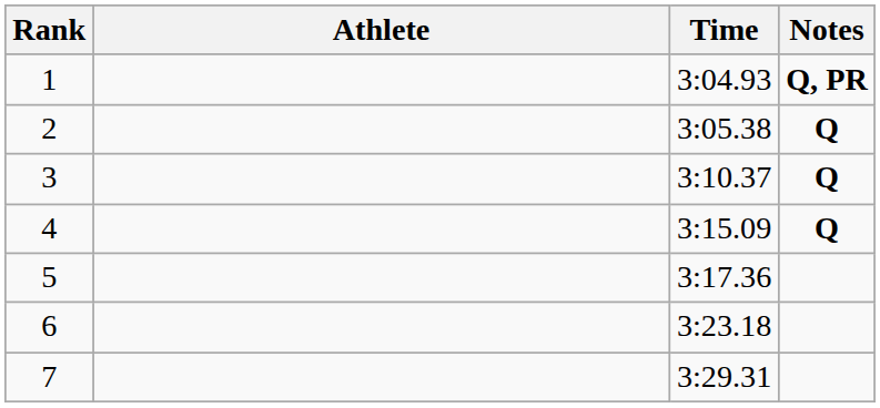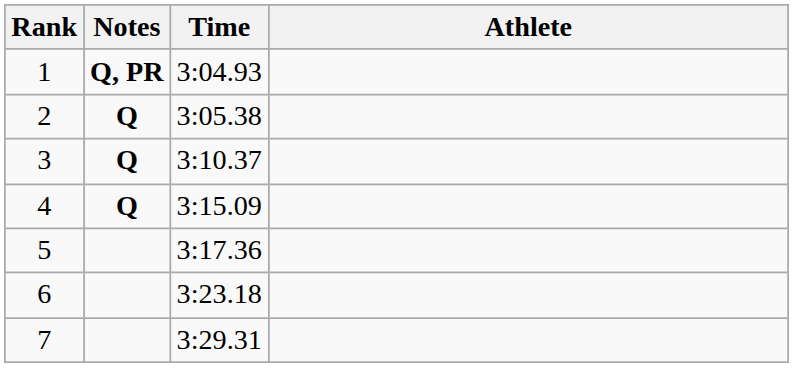columns swapped: Athlete <-> Notes
